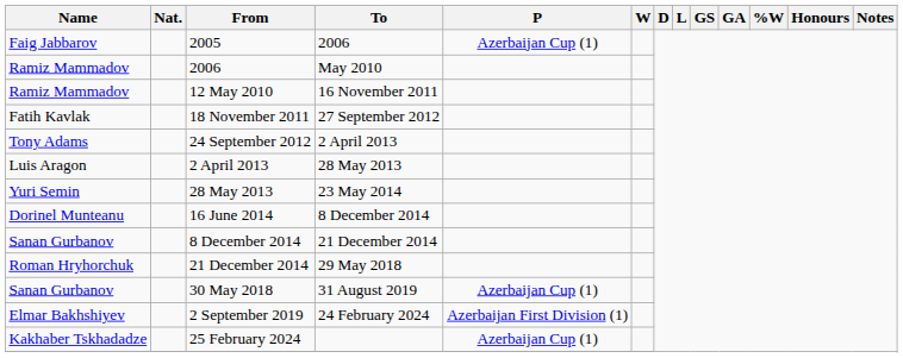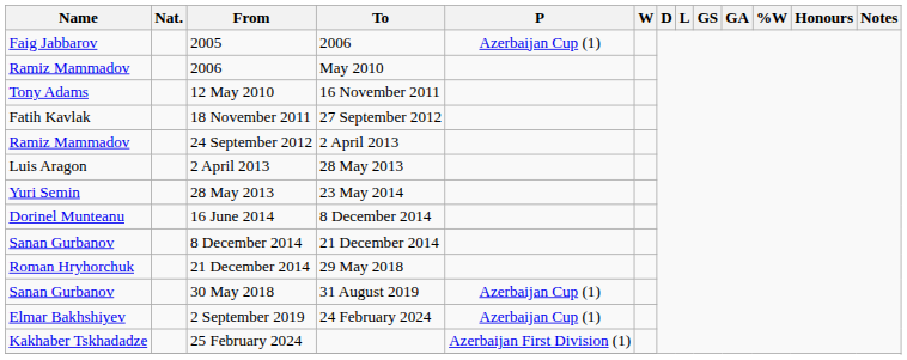12 May 2010 | Name: Ramiz Mammadov -> Tony Adams
24 September 2012 | Name: Tony Adams -> Ramiz Mammadov
2 September 2019 | P: Azerbaijan First Division (1) -> Azerbaijan Cup (1)
25 February 2024 | P: Azerbaijan Cup (1) -> Azerbaijan First Division (1)
